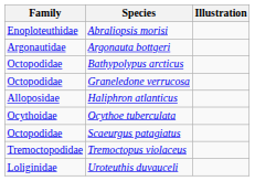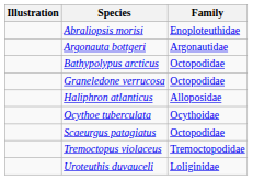columns swapped: Illustration <-> Family
